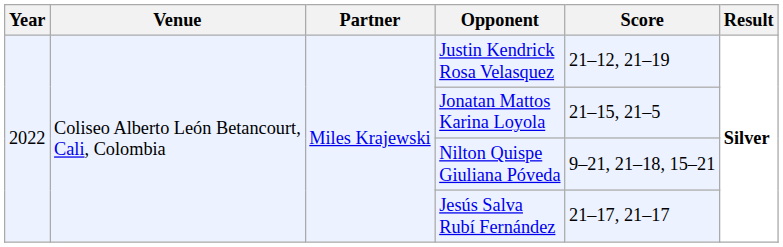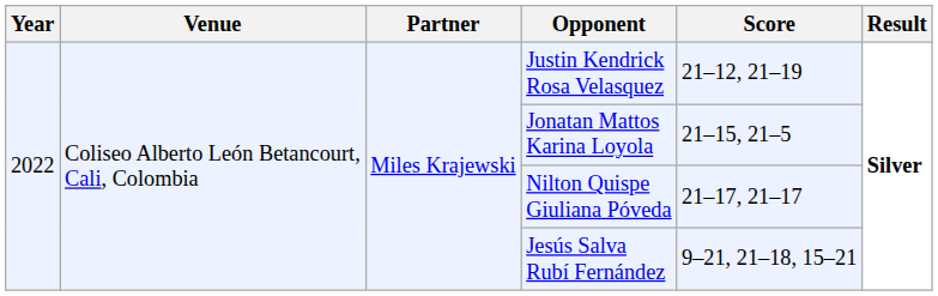Nilton Quispe Giuliana Póveda | Score: 9–21, 21–18, 15–21 -> 21–17, 21–17
Jesús Salva Rubí Fernández | Score: 21–17, 21–17 -> 9–21, 21–18, 15–21
